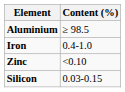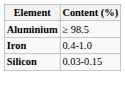- row: Zinc | <0.10
